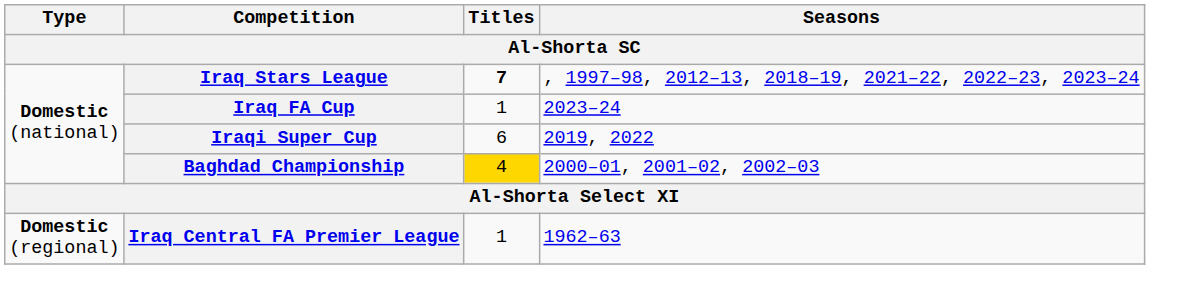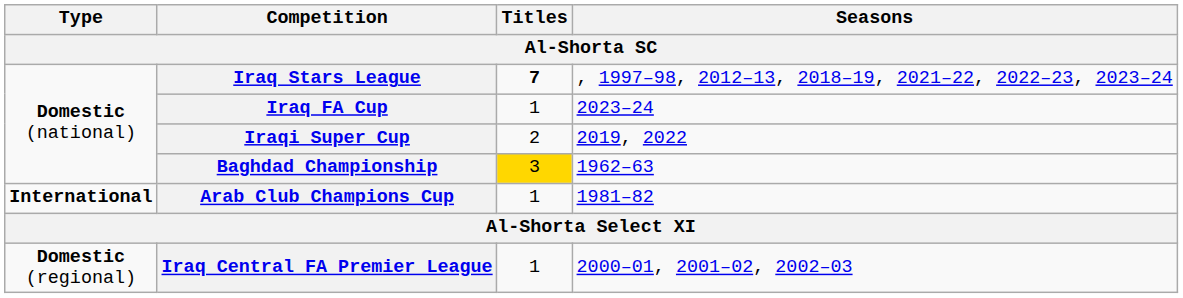Iraqi Super Cup | Titles: 6 -> 2
Baghdad Championship | Titles: 4 -> 3
Baghdad Championship | Seasons: 2000–01, 2001–02, 2002–03 -> 1962–63
+ row: International | Arab Club Champions Cup | 1 | 1981–82
Iraq Central FA Premier League | Seasons: 1962–63 -> 2000–01, 2001–02, 2002–03
